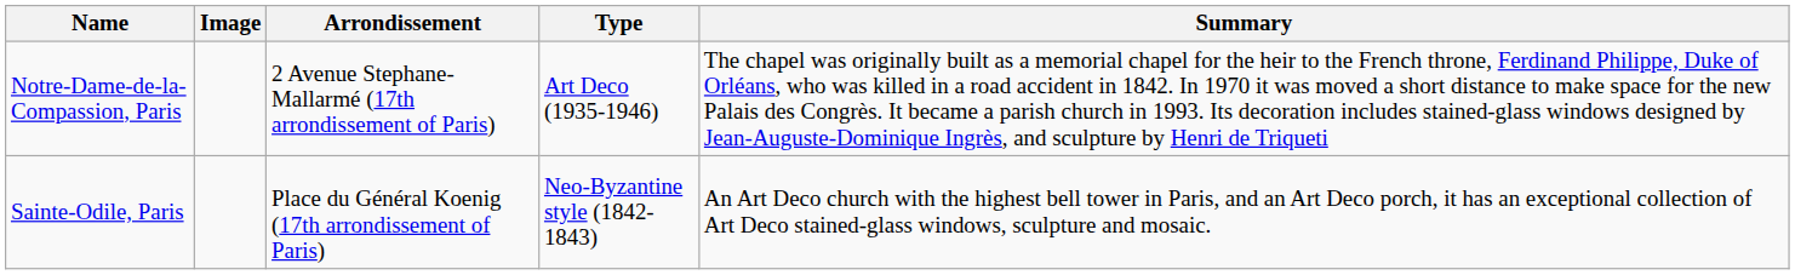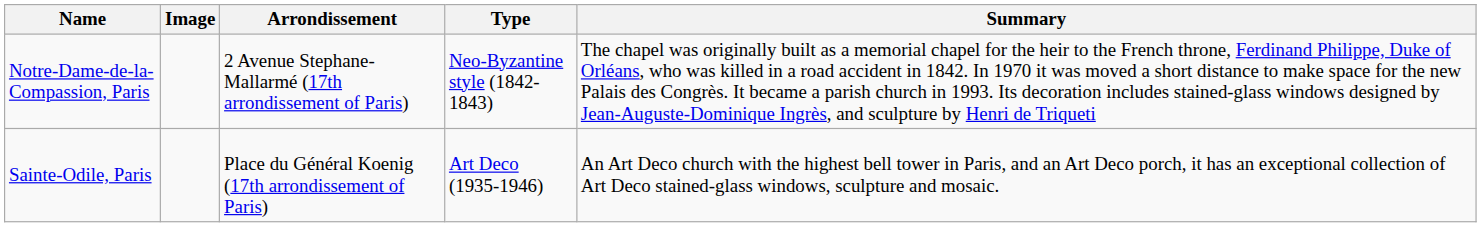Notre-Dame-de-la-Compassion, Paris | Type: Art Deco (1935-1946) -> Neo-Byzantine style (1842-1843)
Sainte-Odile, Paris | Type: Neo-Byzantine style (1842-1843) -> Art Deco (1935-1946)
